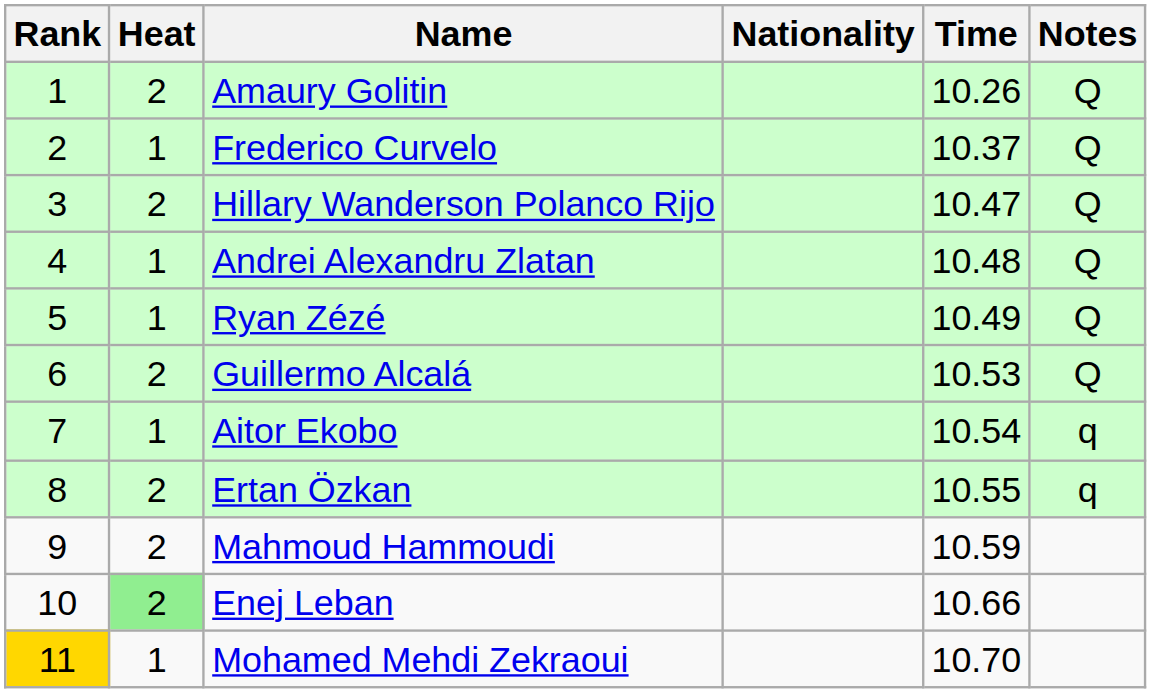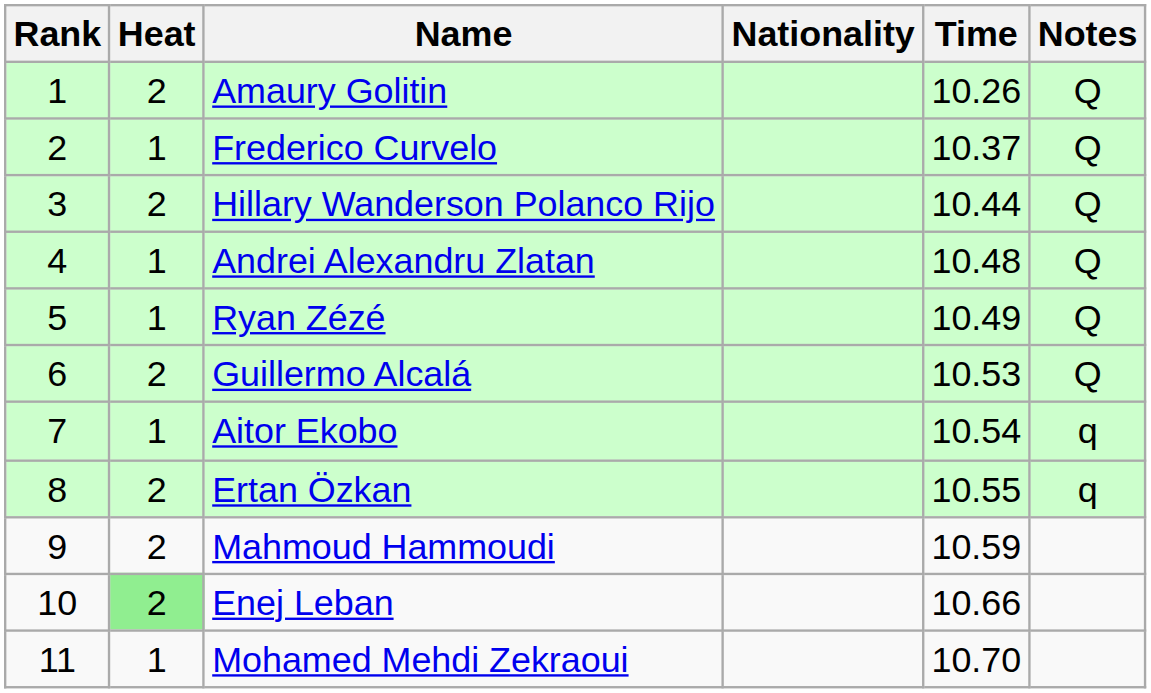Hillary Wanderson Polanco Rijo | Time: 10.47 -> 10.44
Mohamed Mehdi Zekraoui | Rank: gold background -> no background
